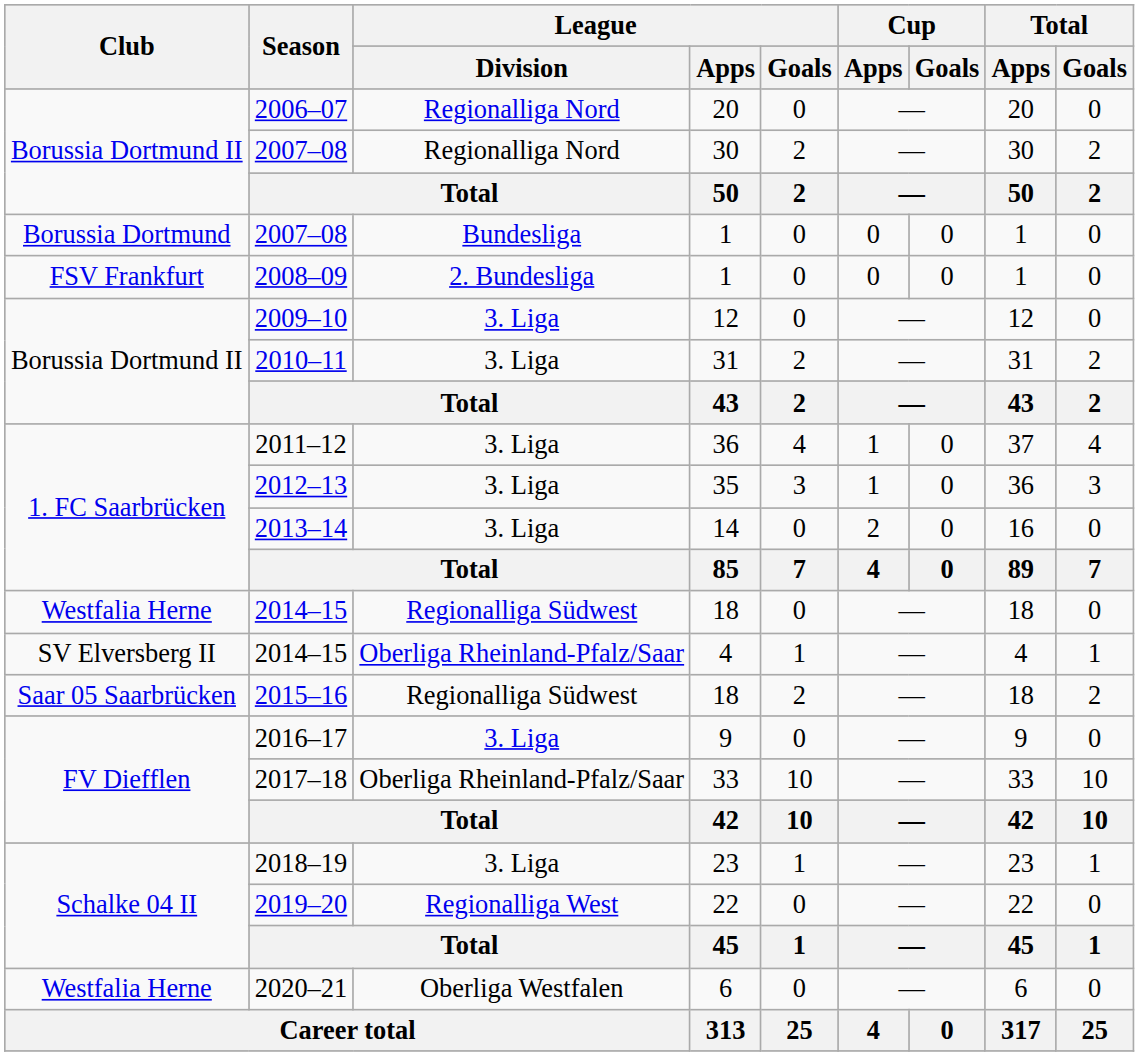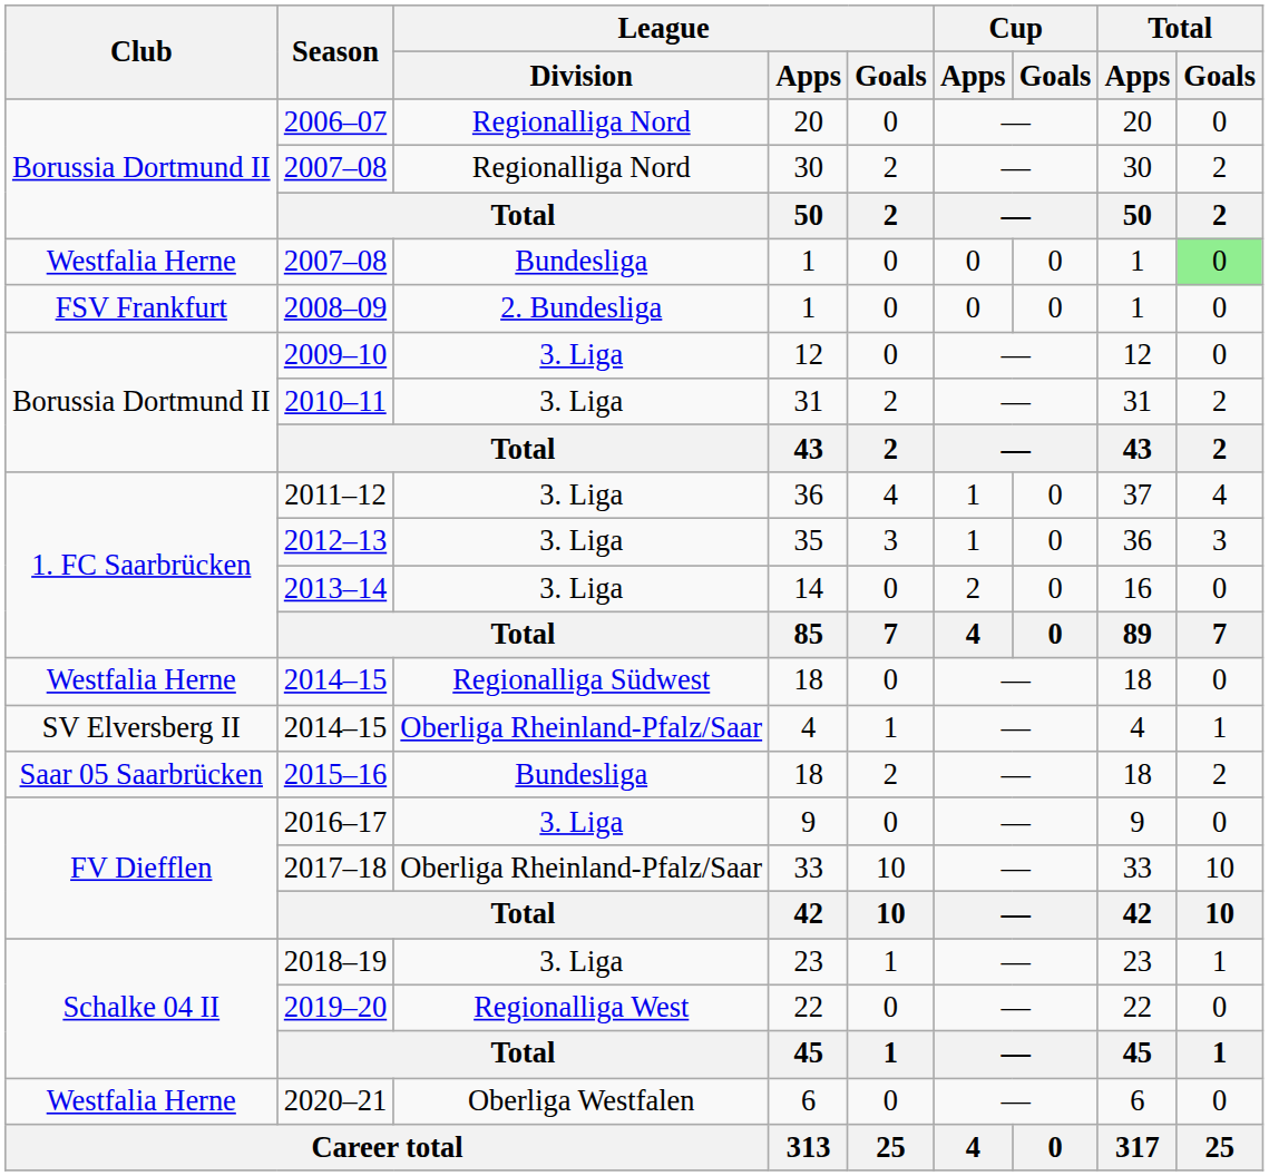2007–08 / 1 | Club: Borussia Dortmund -> Westfalia Herne
2007–08 / 1 | Total / Goals: no background -> lightgreen background
2015–16 | League / Division: Regionalliga Südwest -> Bundesliga
